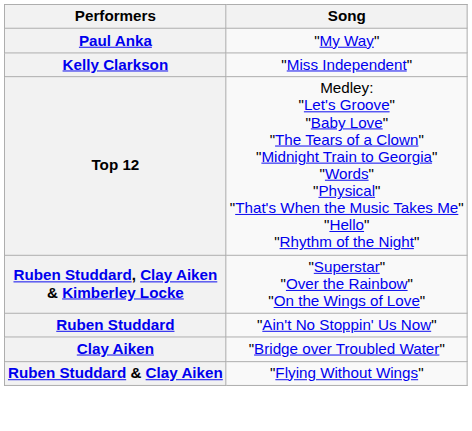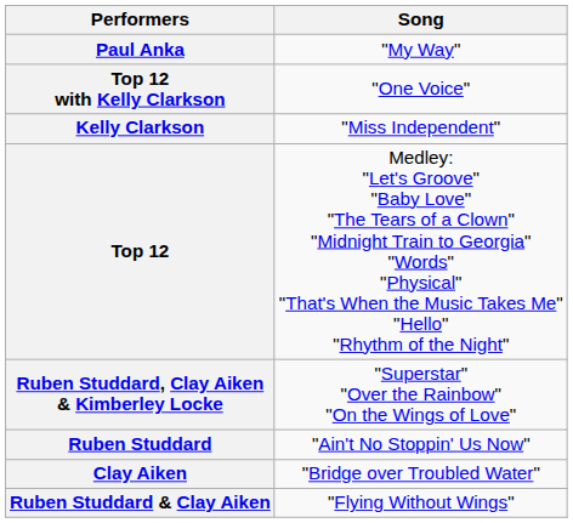+ row: Top 12 with Kelly Clarkson | "One Voice"
